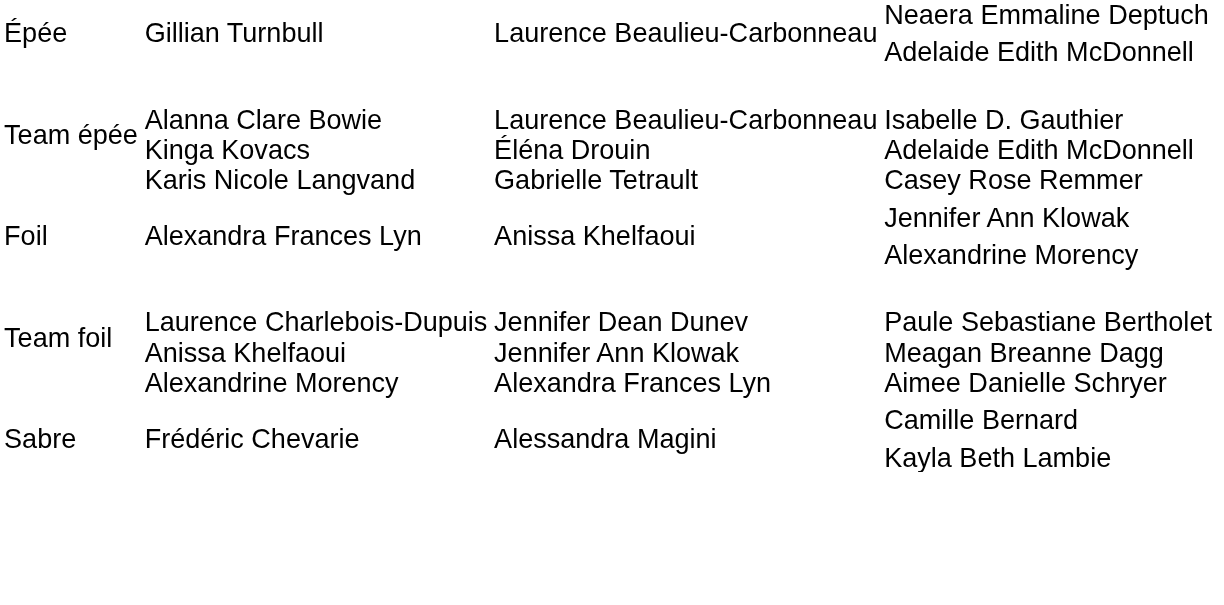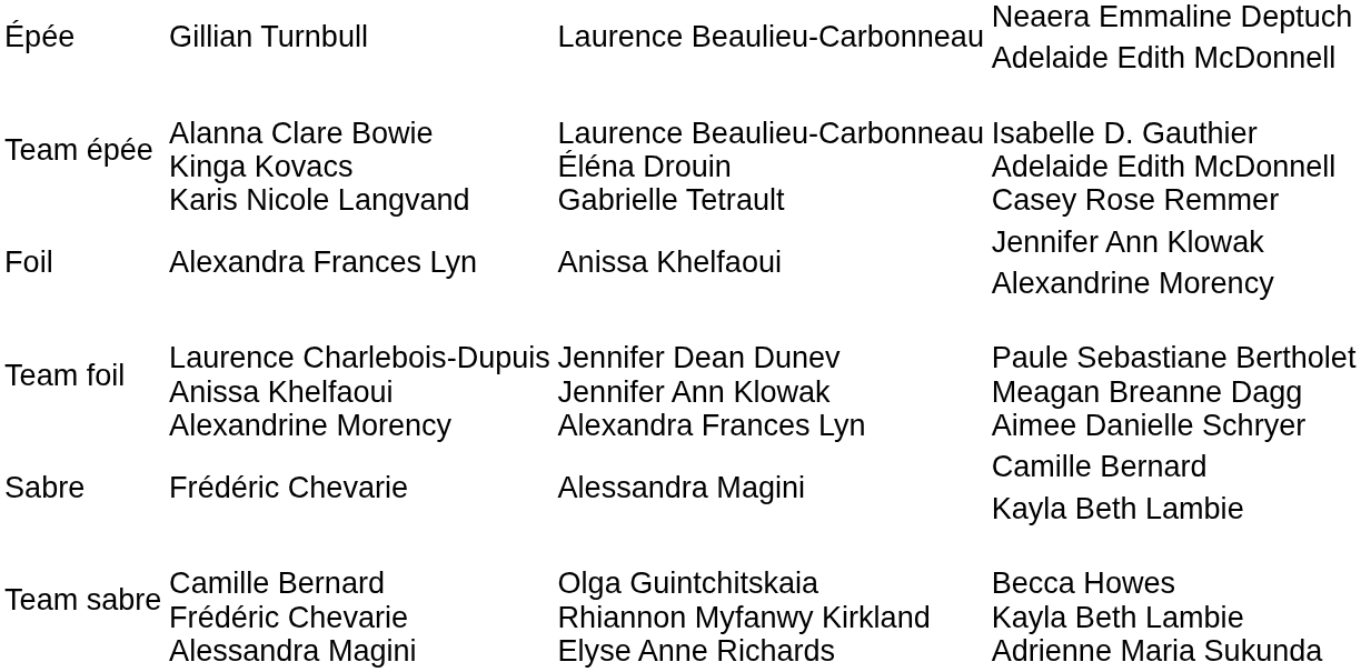+ row: Team sabre | Camille Bernard Frédéric Chevarie Alessandra Magini | Olga Guintchitskaia Rhiannon Myfanwy Kirkland Elyse Anne Richards | Becca Howes Kayla Beth Lambie Adrienne Maria Sukunda
